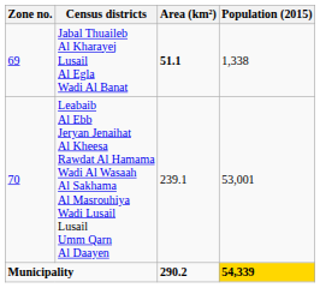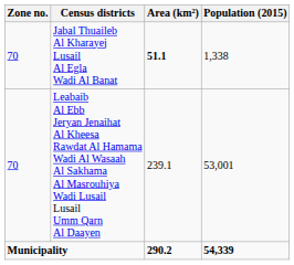Jabal Thuaileb Al Kharayej Lusail Al Egla Wadi Al Banat | Zone no.: 69 -> 70
Municipality | Population (2015): gold background -> no background
